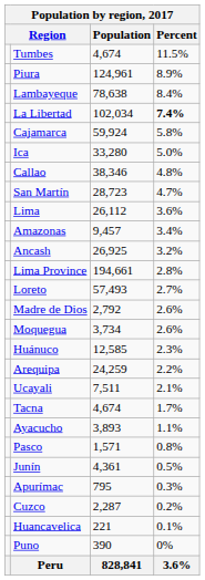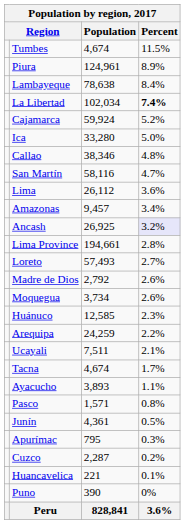Cajamarca | Percent: 5.8% -> 5.2%
San Martín | Population: 28,723 -> 58,116
Ancash | Percent: no background -> lavender background
